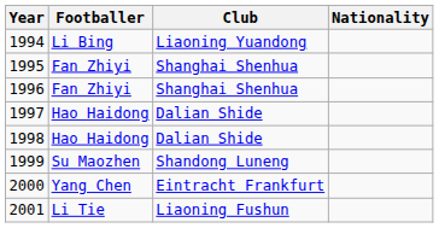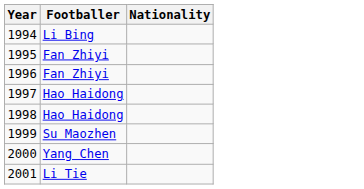- column: Club | Liaoning Yuandong | Shanghai Shenhua | Shanghai Shenhua | Dalian Shide | Dalian Shide | Shandong Luneng | Eintracht Frankfurt | Liaoning Fushun
